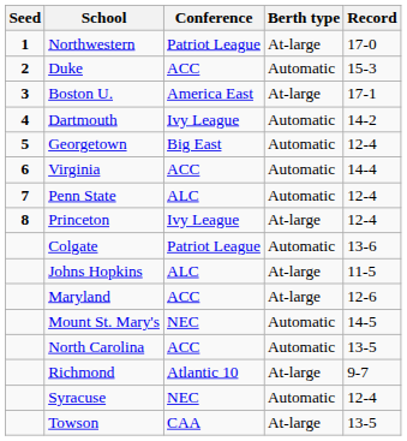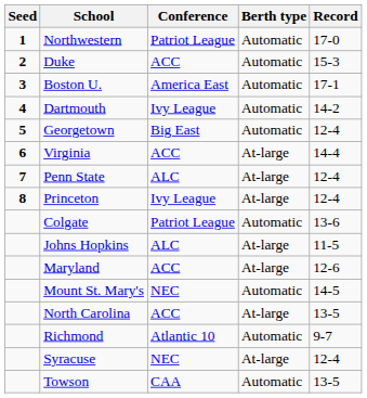Northwestern | Berth type: At-large -> Automatic
Boston U. | Berth type: At-large -> Automatic
Virginia | Berth type: Automatic -> At-large
Penn State | Berth type: Automatic -> At-large
North Carolina | Berth type: Automatic -> At-large
Richmond | Berth type: At-large -> Automatic
Syracuse | Berth type: Automatic -> At-large
Towson | Berth type: At-large -> Automatic
